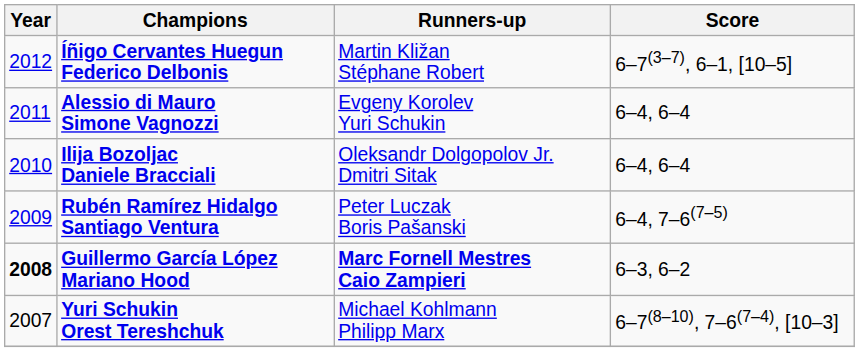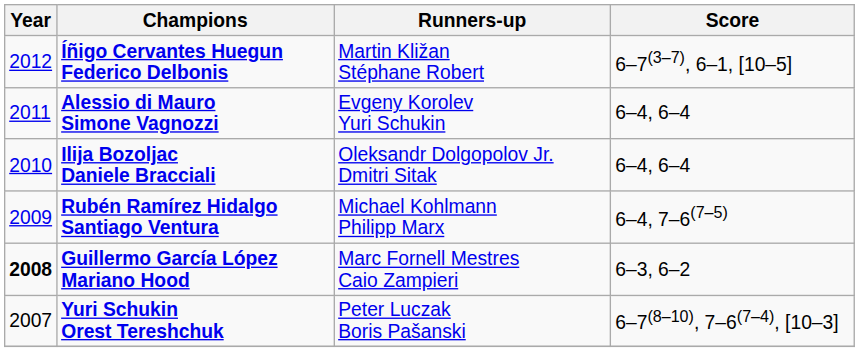Rubén Ramírez Hidalgo Santiago Ventura | Runners-up: Peter Luczak Boris Pašanski -> Michael Kohlmann Philipp Marx
Guillermo García López Mariano Hood | Runners-up: bold -> normal
Yuri Schukin Orest Tereshchuk | Runners-up: Michael Kohlmann Philipp Marx -> Peter Luczak Boris Pašanski
